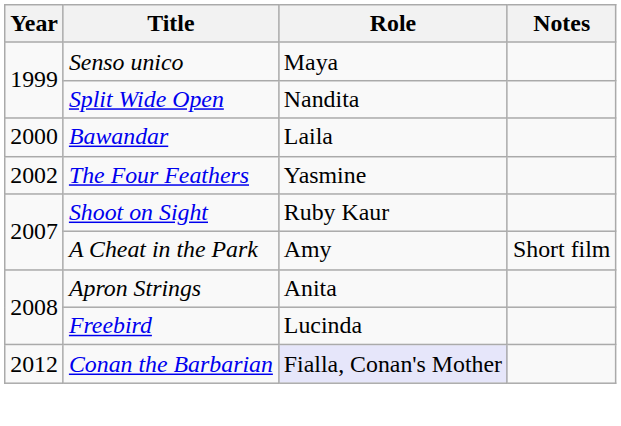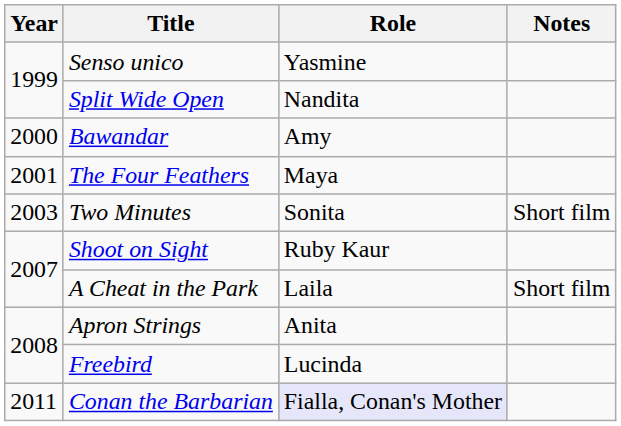Senso unico | Role: Maya -> Yasmine
Bawandar | Role: Laila -> Amy
The Four Feathers | Year: 2002 -> 2001
The Four Feathers | Role: Yasmine -> Maya
+ row: 2003 | Two Minutes | Sonita | Short film
A Cheat in the Park | Role: Amy -> Laila
Conan the Barbarian | Year: 2012 -> 2011
